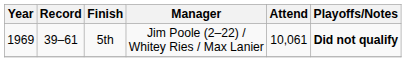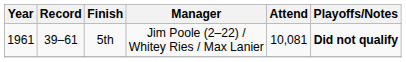5th | Year: 1969 -> 1961
5th | Attend: 10,061 -> 10,081
